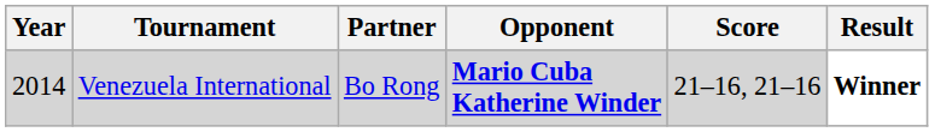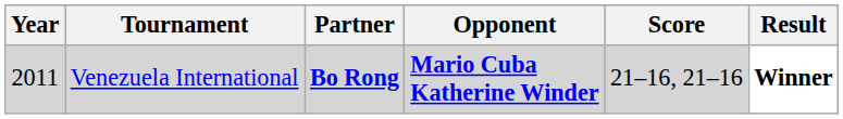Venezuela International | Year: 2014 -> 2011
Venezuela International | Partner: normal -> bold
